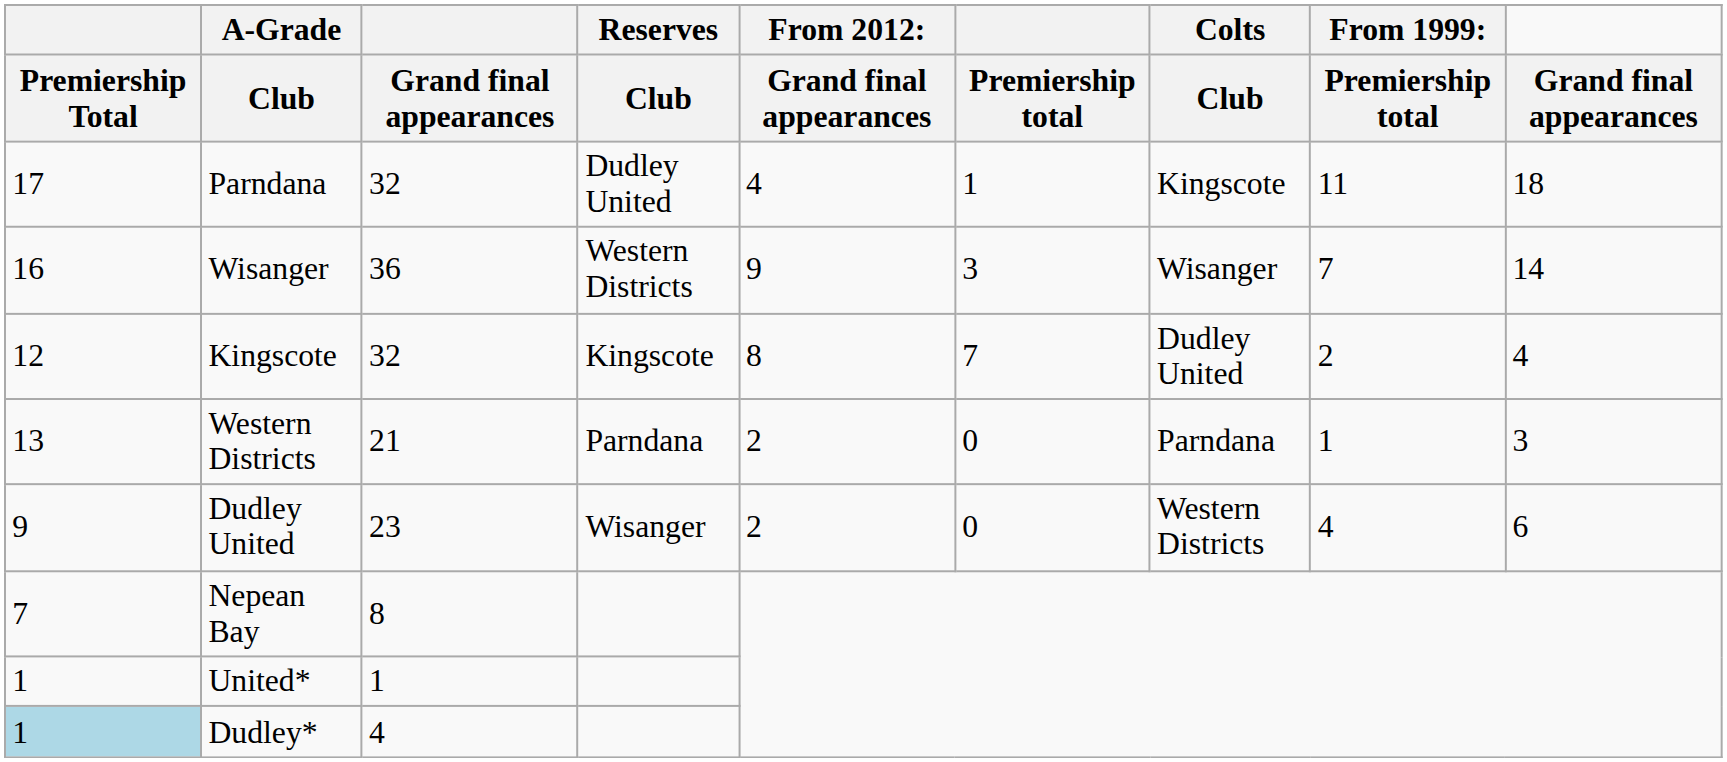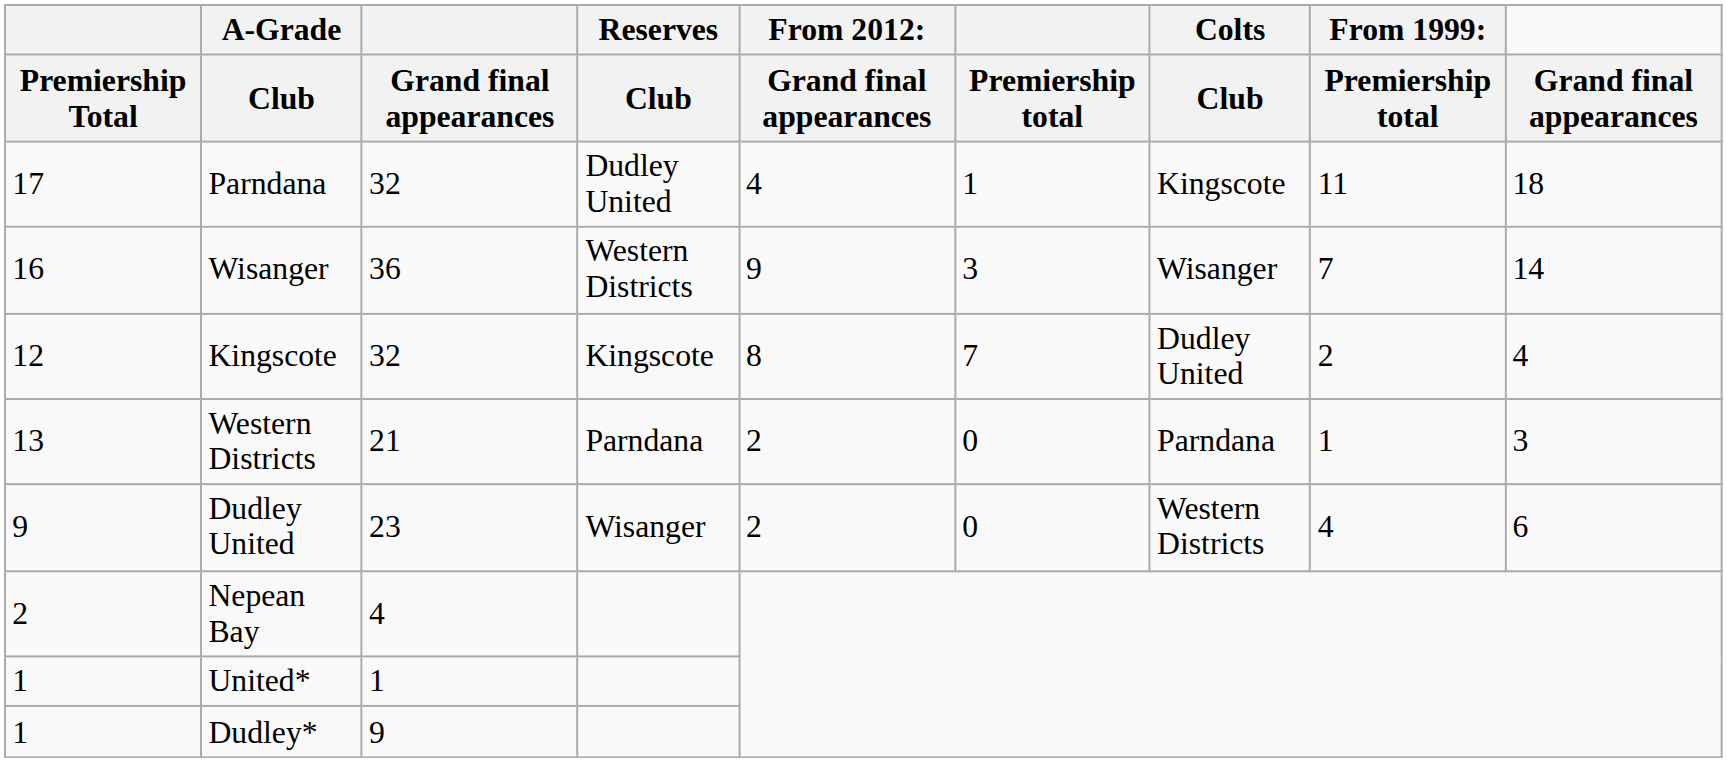Nepean Bay | Premiership Total: 7 -> 2
Nepean Bay | column 3: 8 -> 4
Dudley* | Premiership Total: lightblue background -> no background
Dudley* | column 3: 4 -> 9
